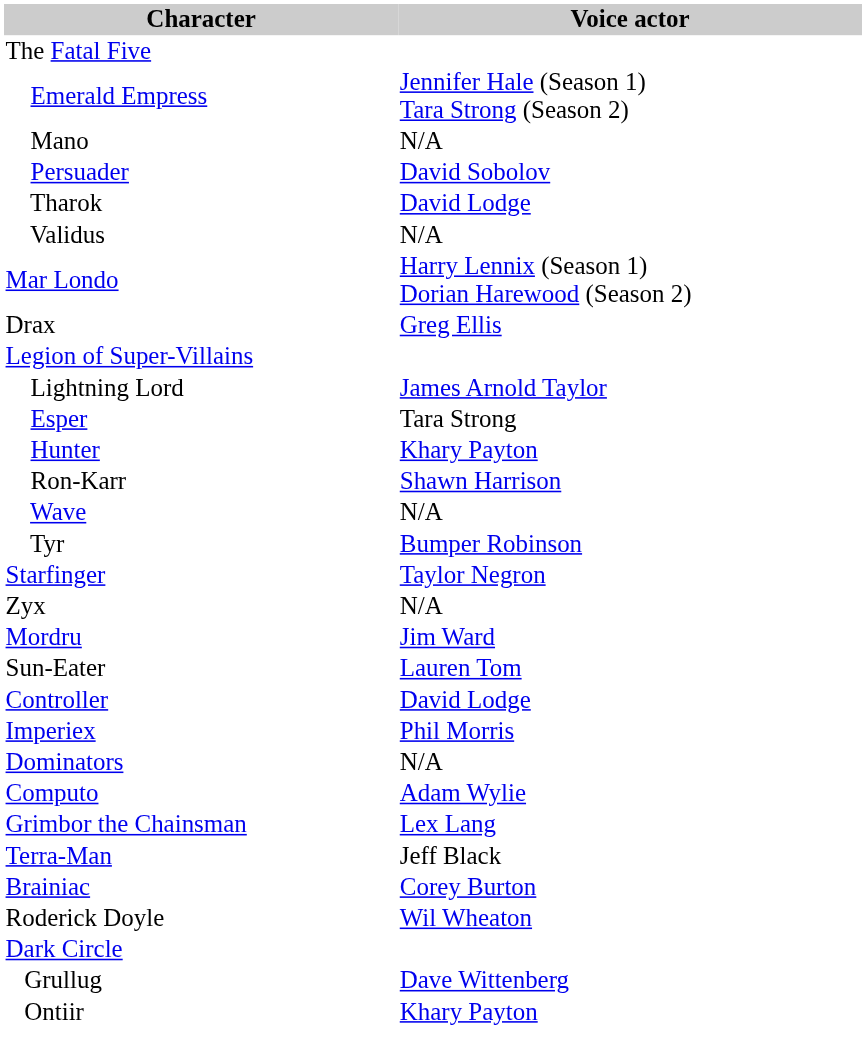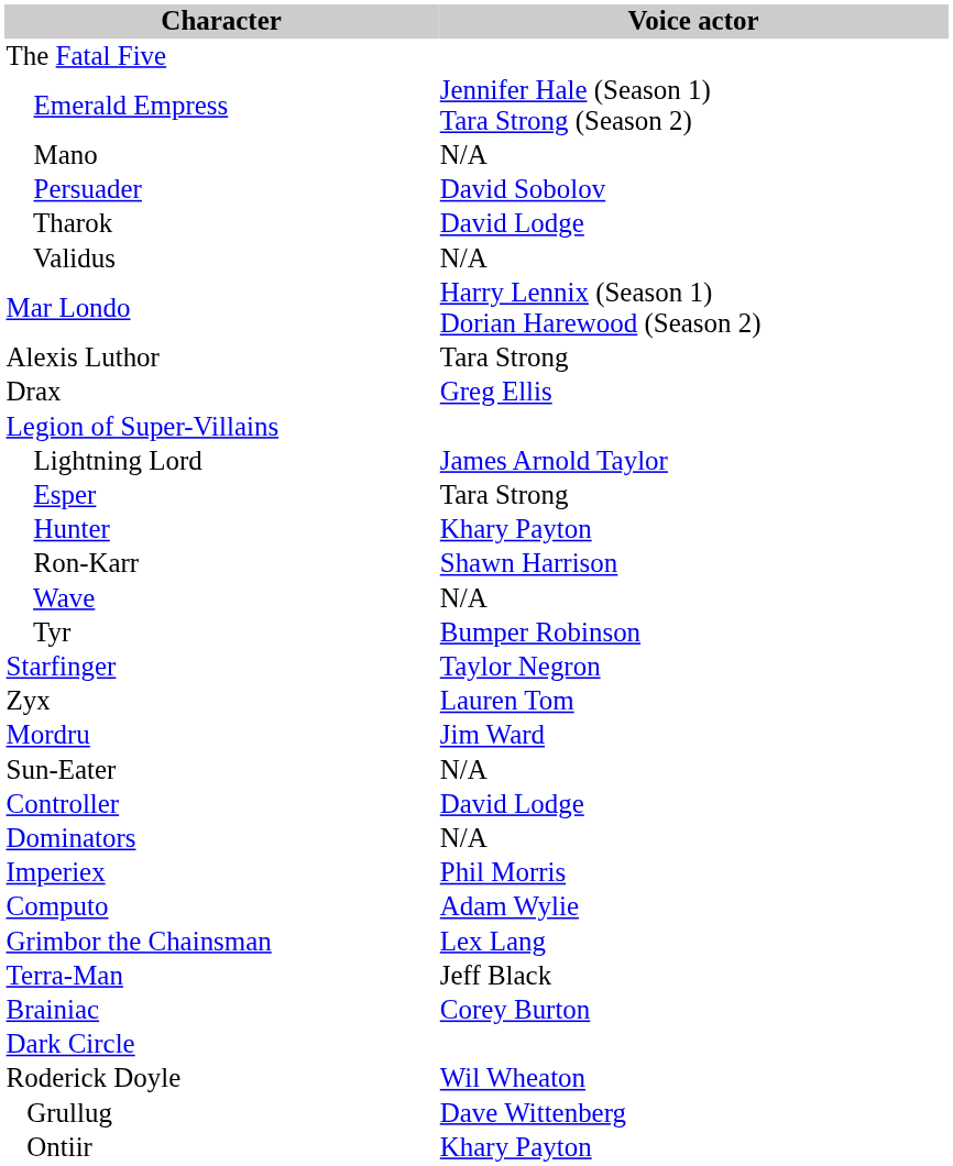+ row: Alexis Luthor | Tara Strong
Zyx | Voice actor: N/A -> Lauren Tom
Sun-Eater | Voice actor: Lauren Tom -> N/A
rows swapped: Imperiex <-> Dominators
rows swapped: Roderick Doyle <-> Dark Circle
